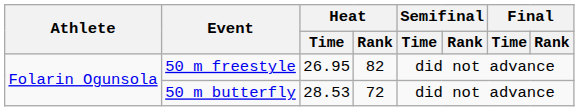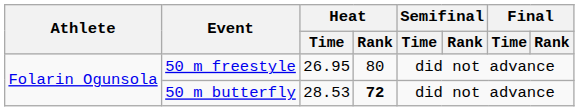50 m freestyle | Heat / Rank: 82 -> 80
50 m butterfly | Heat / Rank: normal -> bold
